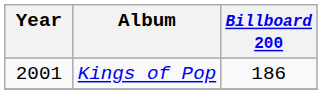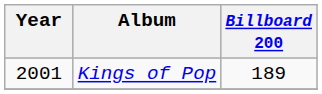Kings of Pop | Billboard 200: 186 -> 189
